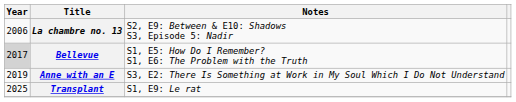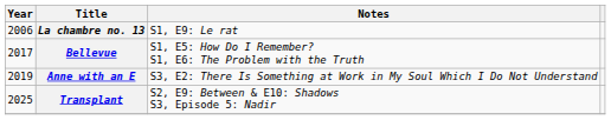La chambre no. 13 | Notes: S2, E9: Between & E10: Shadows S3, Episode 5: Nadir -> S1, E9: Le rat
Bellevue | Year: lightgrey background -> no background
Transplant | Notes: S1, E9: Le rat -> S2, E9: Between & E10: Shadows S3, Episode 5: Nadir
